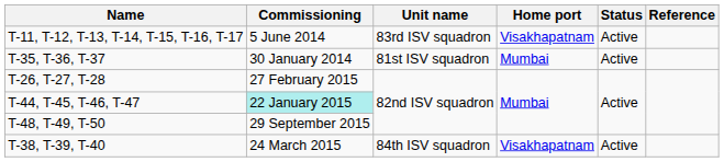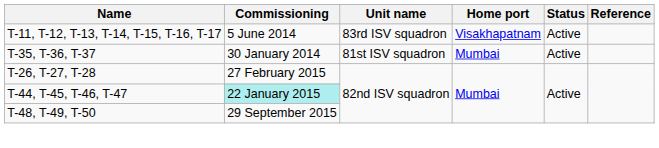- row: T-38, T-39, T-40 | 24 March 2015 | 84th ISV squadron | Visakhapatnam | Active
